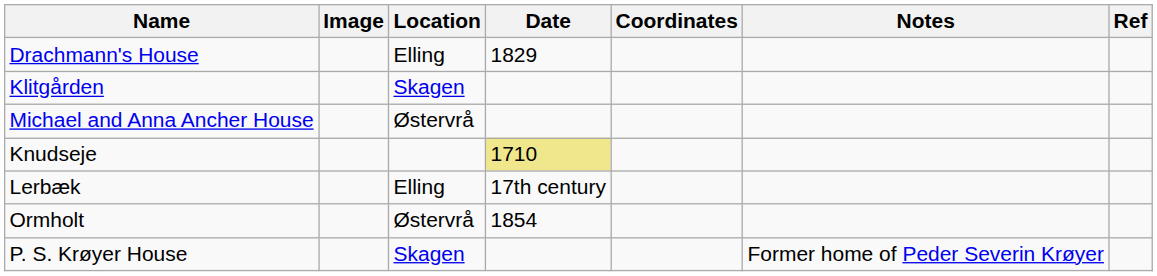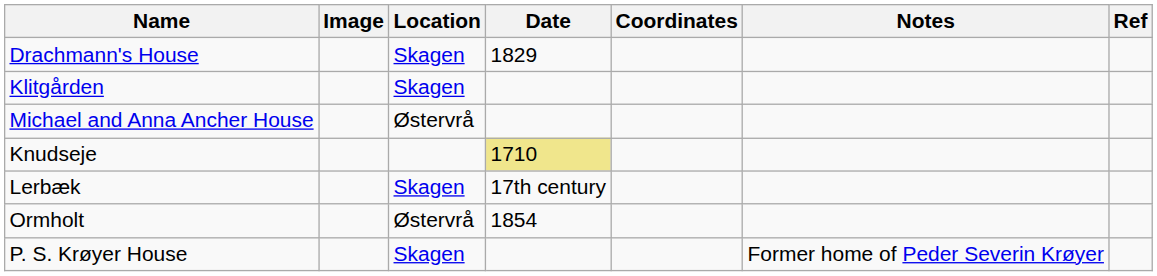Drachmann's House | Location: Elling -> Skagen
Lerbæk | Location: Elling -> Skagen
